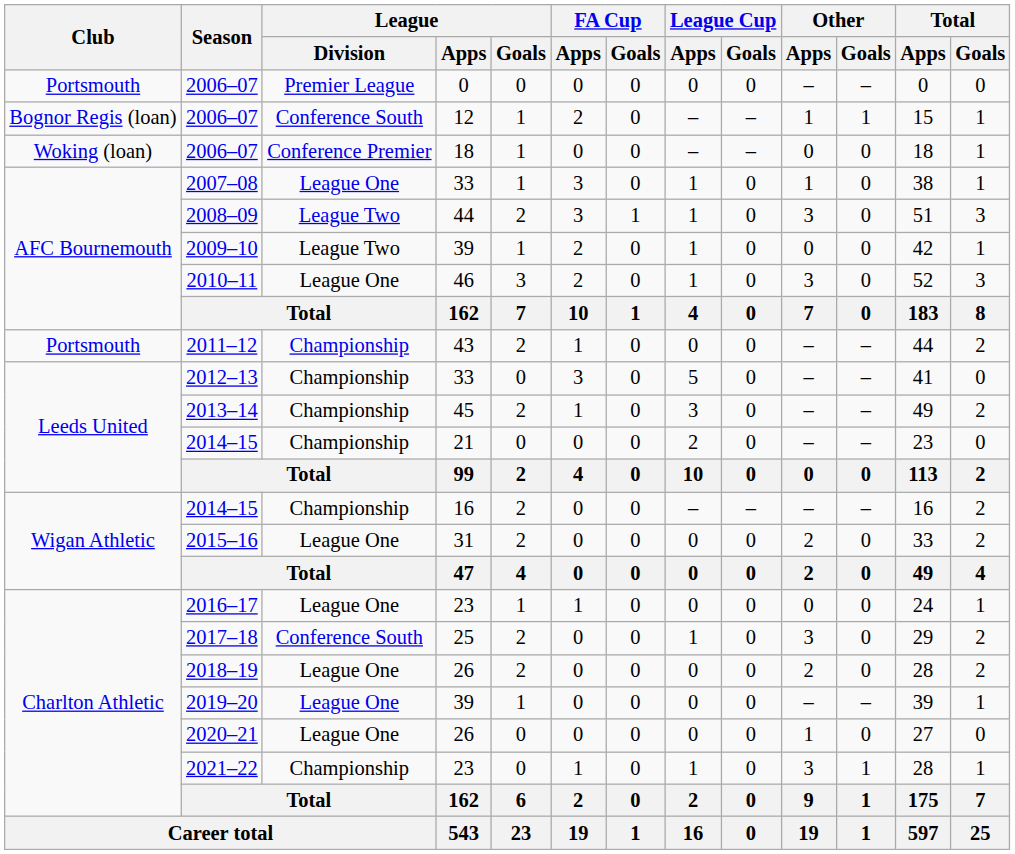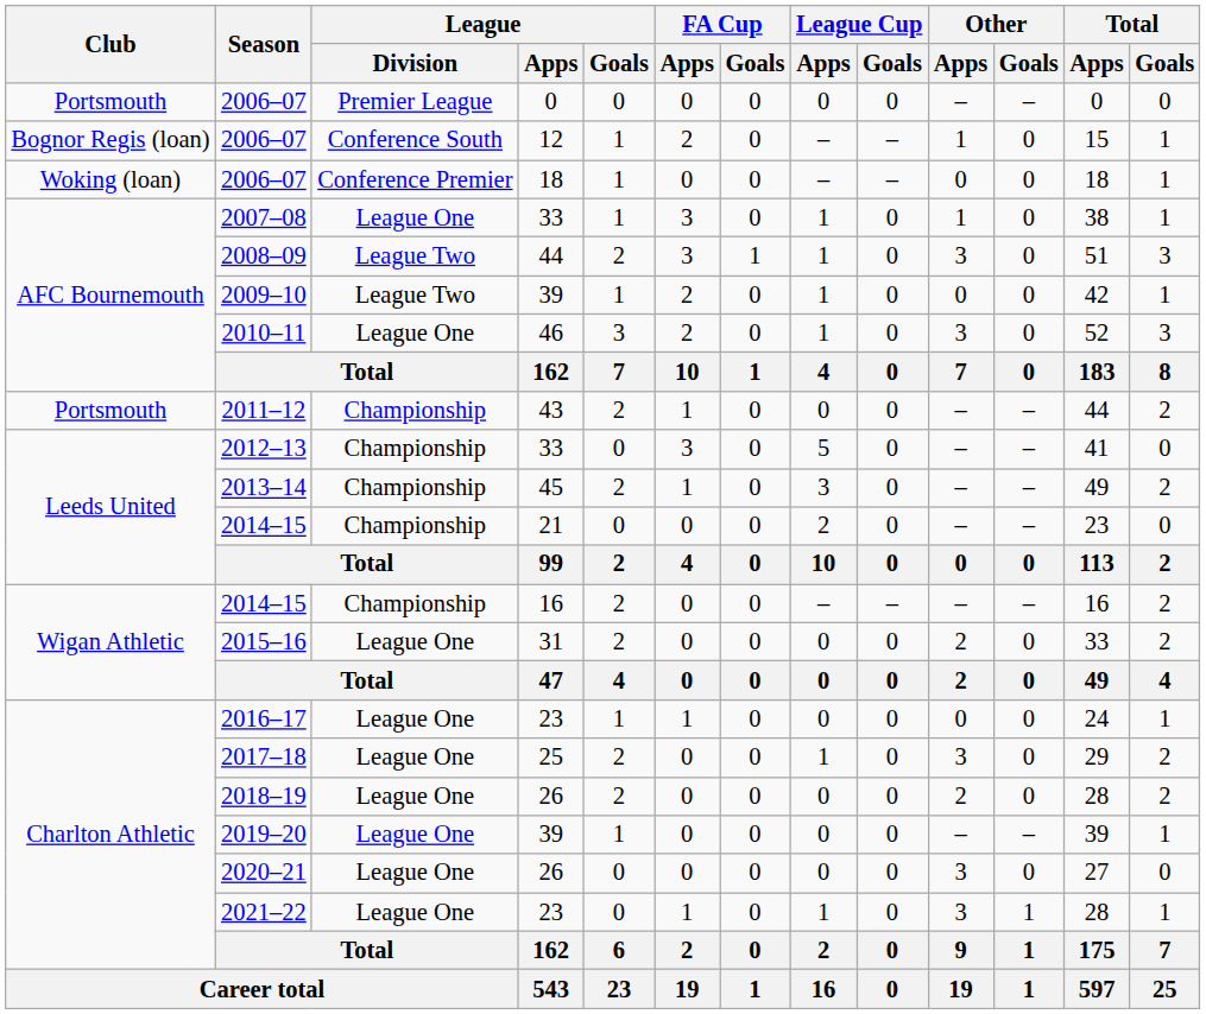2006–07 / 12 | Other / Goals: 1 -> 0
2017–18 | League / Division: Conference South -> League One
2020–21 | Other / Apps: 1 -> 3
2021–22 | League / Division: Championship -> League One
